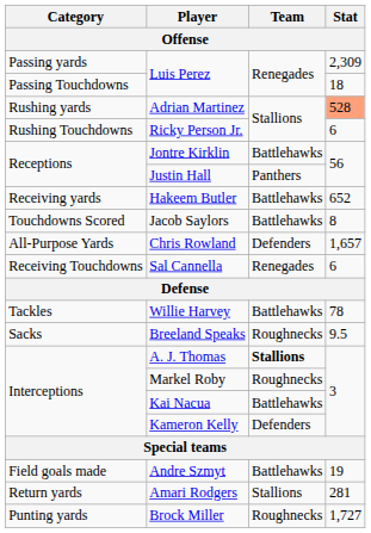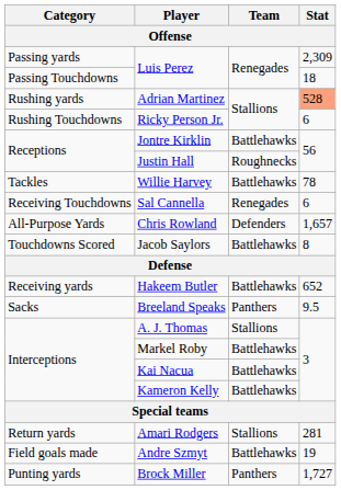Justin Hall | Team: Panthers -> Roughnecks
rows swapped: Hakeem Butler <-> Willie Harvey
rows swapped: Sal Cannella <-> Jacob Saylors
Breeland Speaks | Team: Roughnecks -> Panthers
A. J. Thomas | Team: bold -> normal
Markel Roby | Team: Roughnecks -> Battlehawks
Kameron Kelly | Team: Defenders -> Battlehawks
rows swapped: Amari Rodgers <-> Andre Szmyt
Brock Miller | Team: Roughnecks -> Panthers
